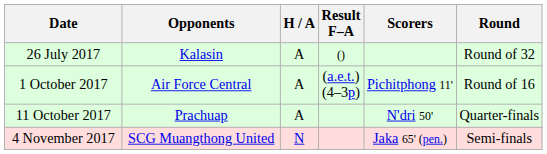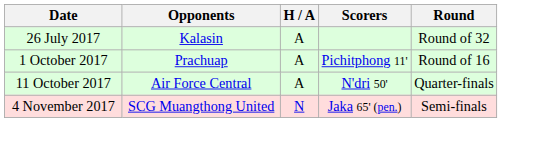- column: Result F–A | () | (a.e.t.) (4–3p)
1 October 2017 | Opponents: Air Force Central -> Prachuap
11 October 2017 | Opponents: Prachuap -> Air Force Central
